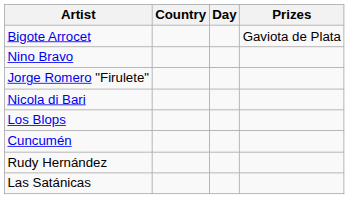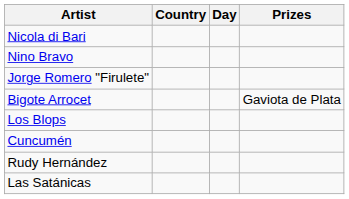rows swapped: Nicola di Bari <-> Bigote Arrocet
